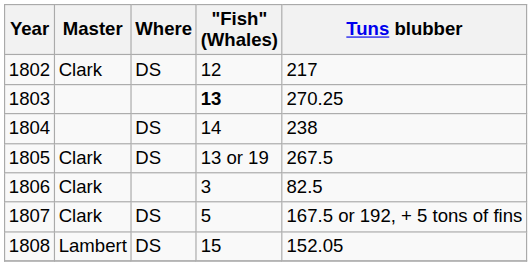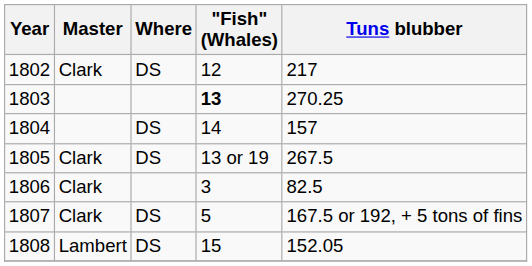1804 | Tuns blubber: 238 -> 157
